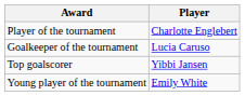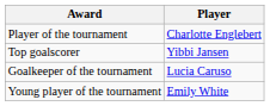rows swapped: Top goalscorer <-> Goalkeeper of the tournament
